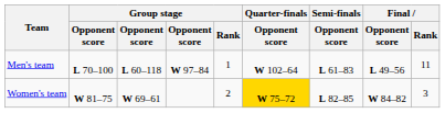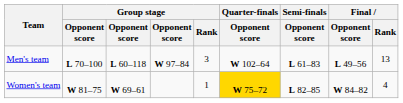Men's team | Group stage / Rank: 1 -> 3
Men's team | Final / Rank: 11 -> 13
Women's team | Group stage / Rank: 2 -> 1
Women's team | Final / Rank: 3 -> 4
